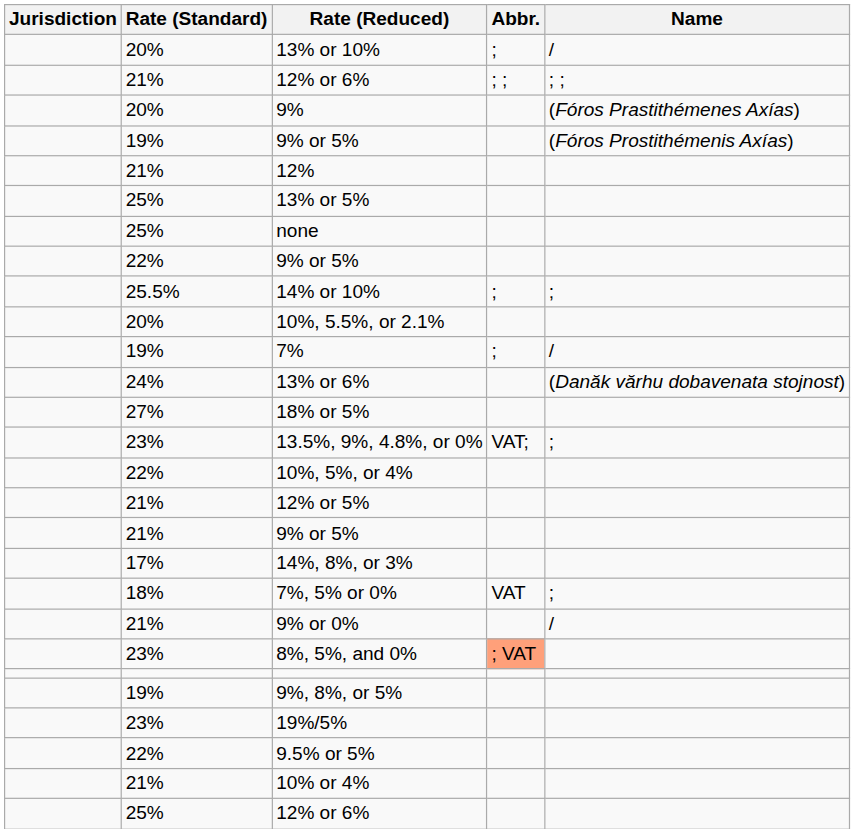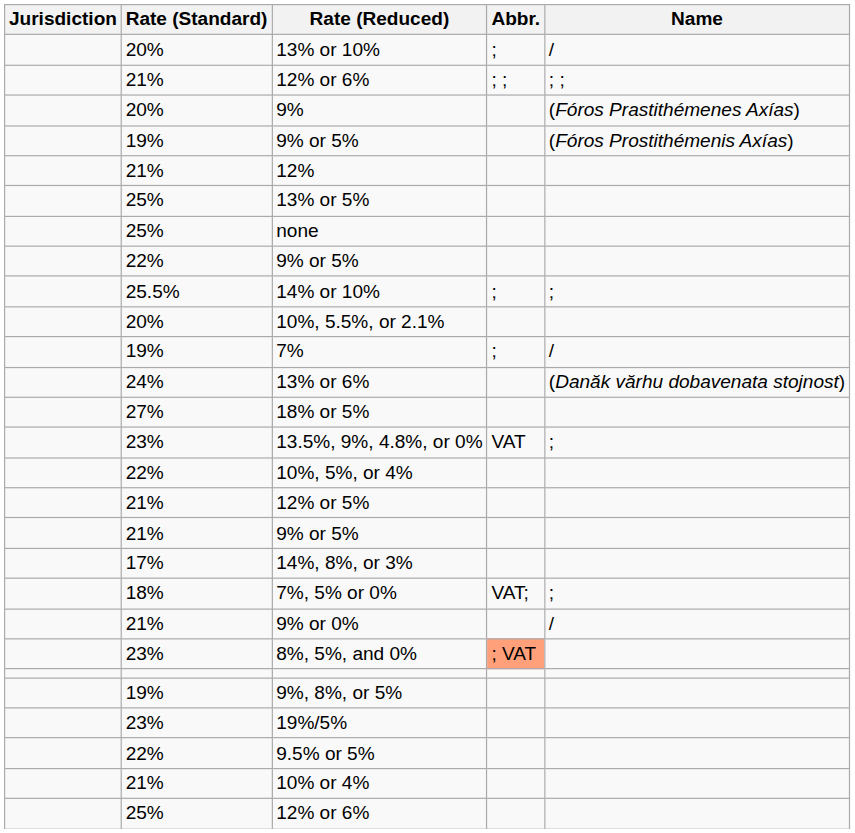13.5%, 9%, 4.8%, or 0% | Abbr.: VAT; -> VAT
7%, 5% or 0% | Abbr.: VAT -> VAT;
